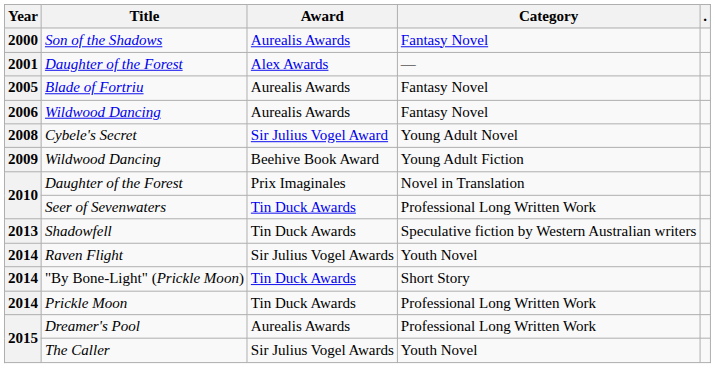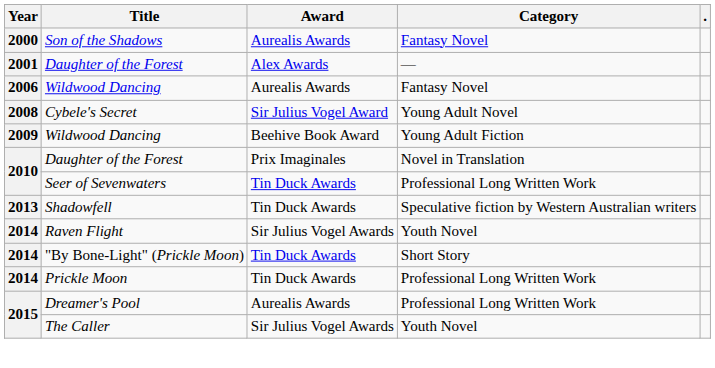- row: 2005 | Blade of Fortriu | Aurealis Awards | Fantasy Novel
